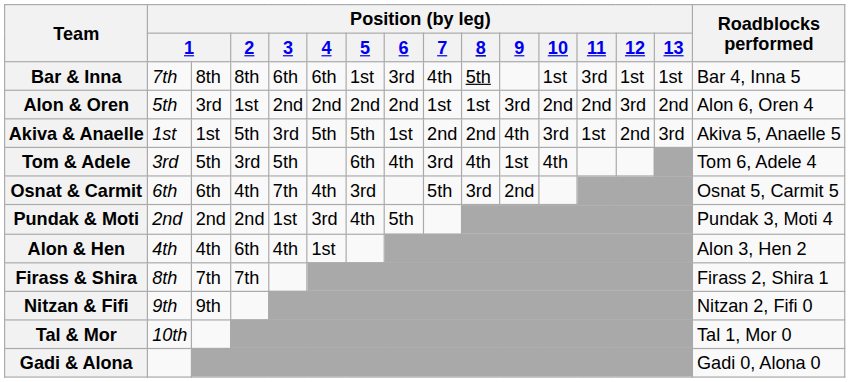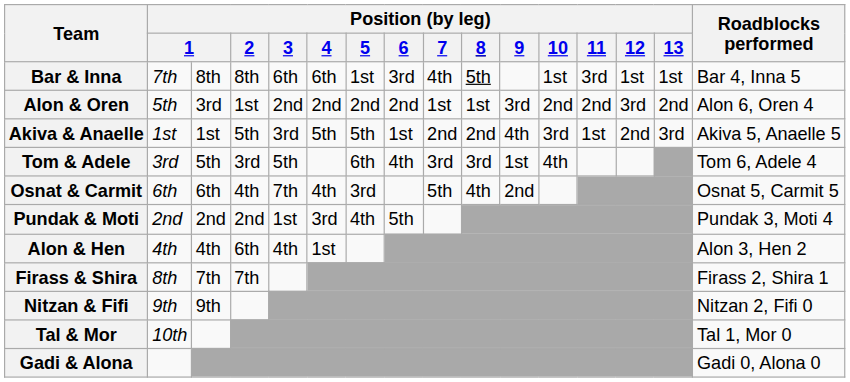Tom & Adele | Position (by leg) / 8: 4th -> 3rd
Osnat & Carmit | Position (by leg) / 8: 3rd -> 4th
